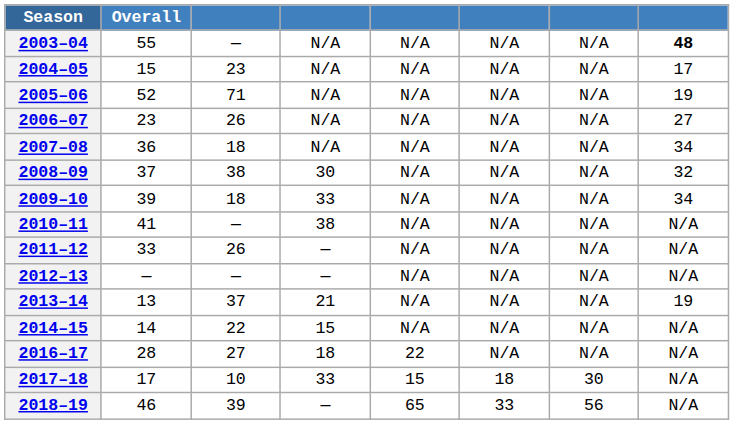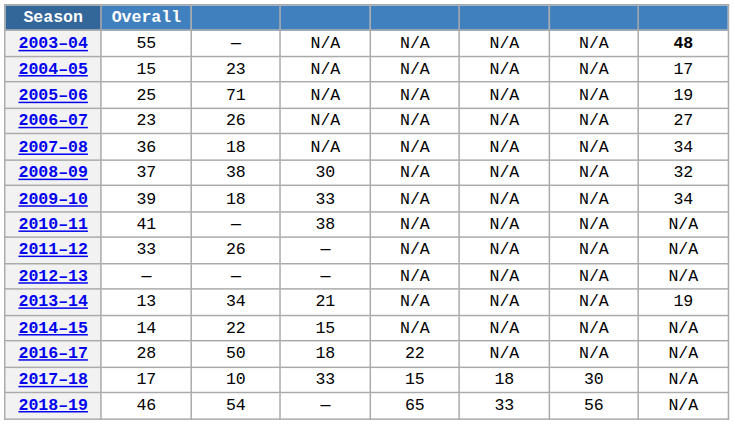2005–06 | Overall: 52 -> 25
2013–14 | column 3: 37 -> 34
2016–17 | column 3: 27 -> 50
2018–19 | column 3: 39 -> 54
